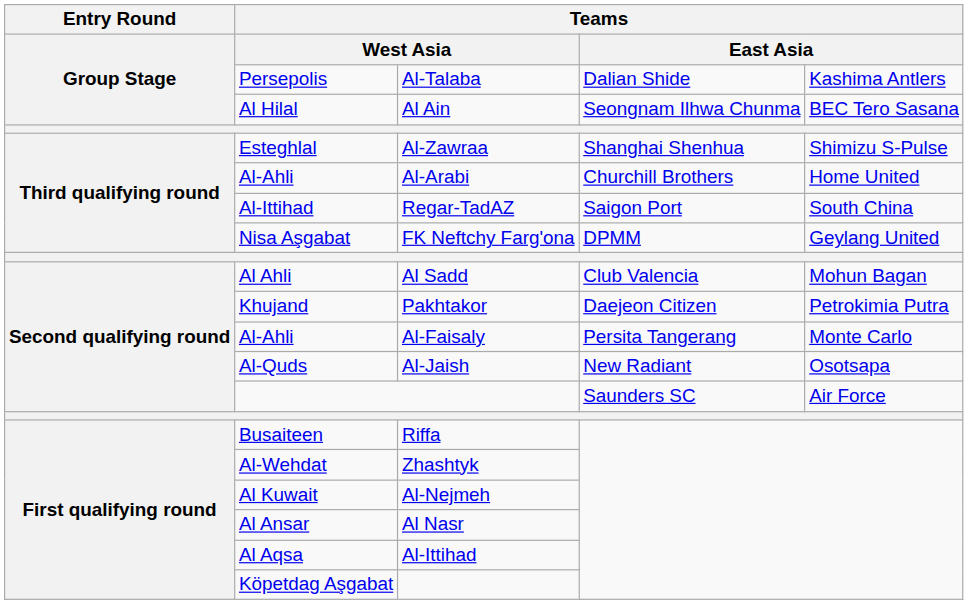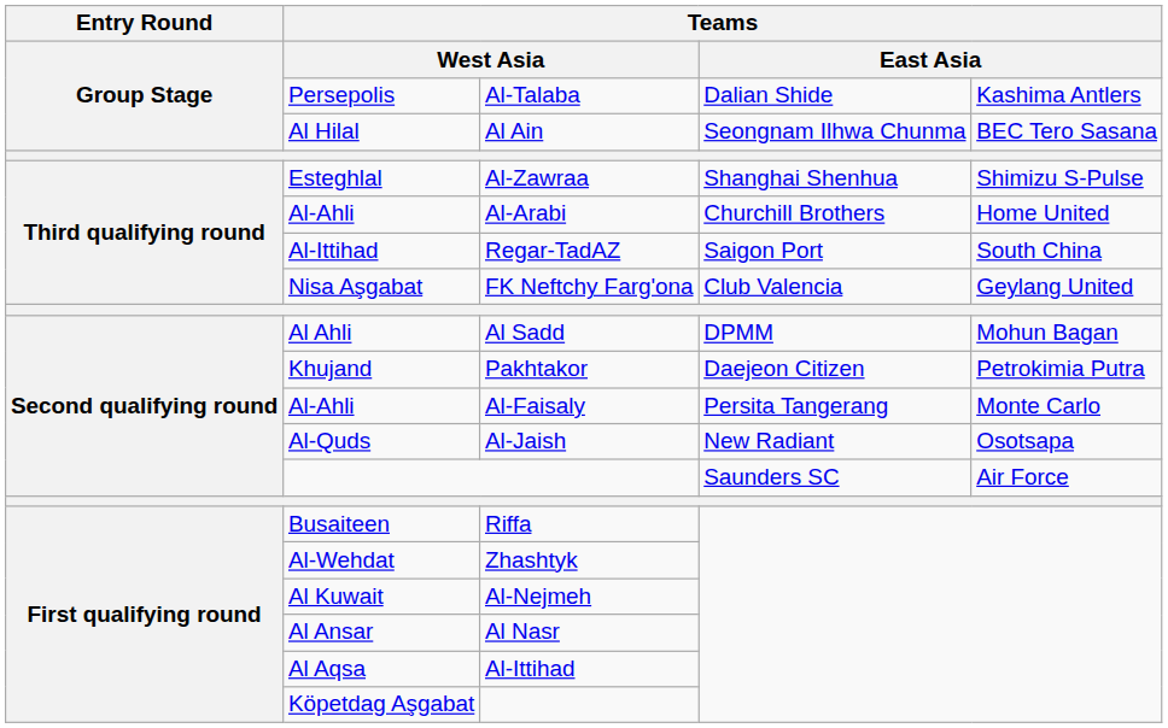Nisa Aşgabat | column 4: DPMM -> Club Valencia
Al Ahli | column 4: Club Valencia -> DPMM
